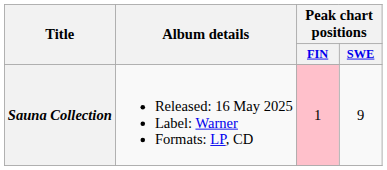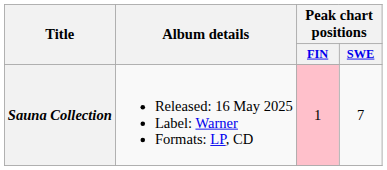Sauna Collection | Peak chart positions / SWE: 9 -> 7
